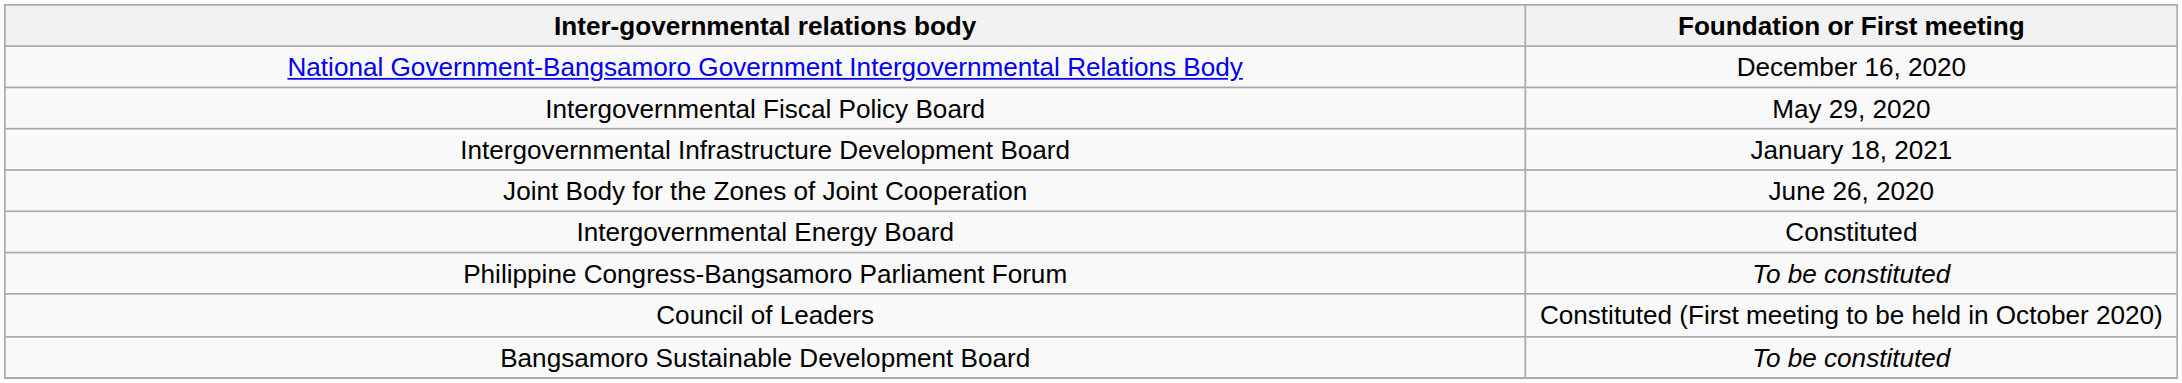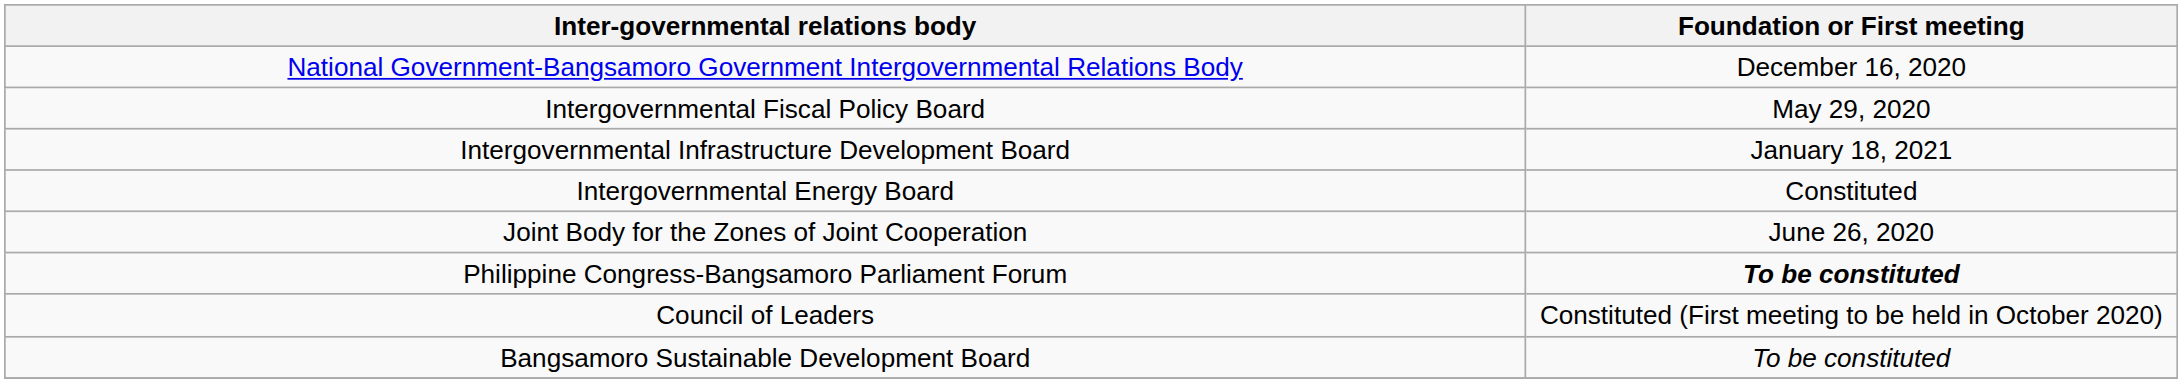rows swapped: Joint Body for the Zones of Joint Cooperation <-> Intergovernmental Energy Board
Philippine Congress-Bangsamoro Parliament Forum | Foundation or First meeting: normal -> bold
